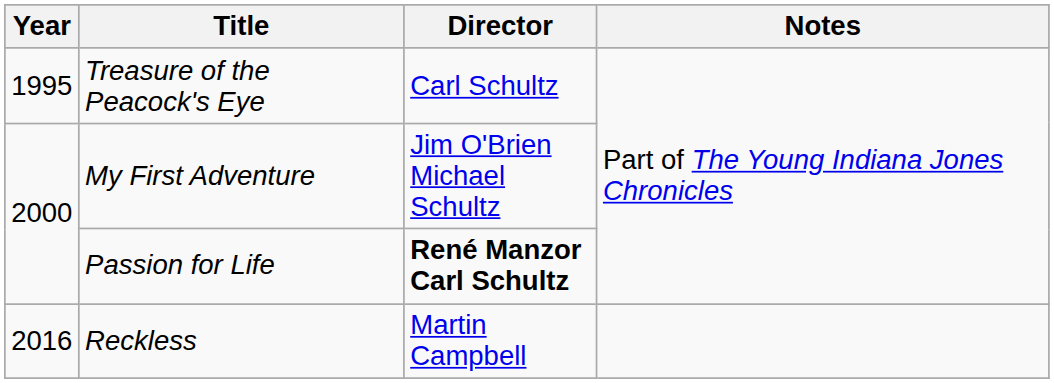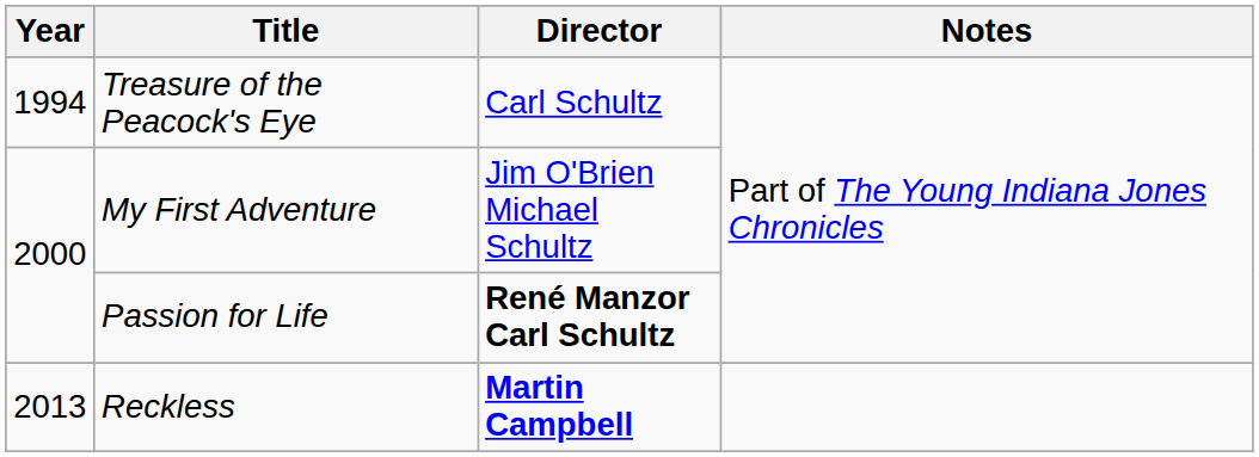Treasure of the Peacock's Eye | Year: 1995 -> 1994
Reckless | Year: 2016 -> 2013
Reckless | Director: normal -> bold
